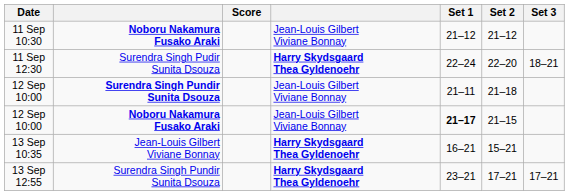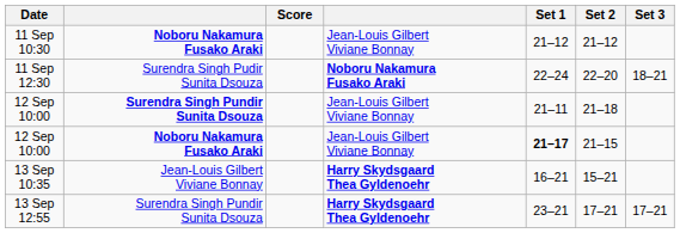11 Sep 12:30 | column 4: Harry Skydsgaard Thea Gyldenoehr -> Noboru Nakamura Fusako Araki
